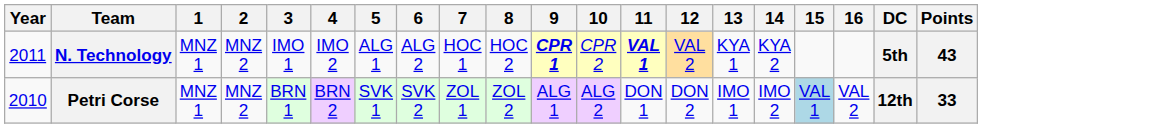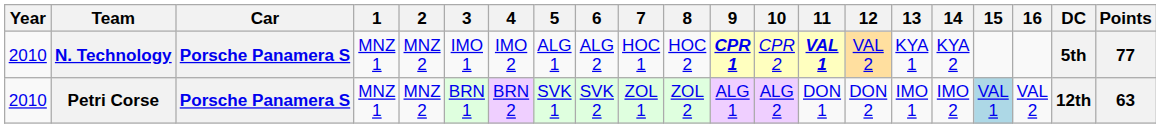+ column: Car | Porsche Panamera S | Porsche Panamera S
N. Technology | Year: 2011 -> 2010
N. Technology | Points: 43 -> 77
Petri Corse | Points: 33 -> 63
